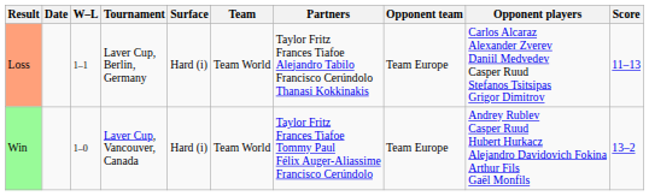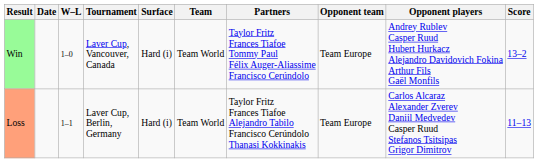rows swapped: Win <-> Loss
